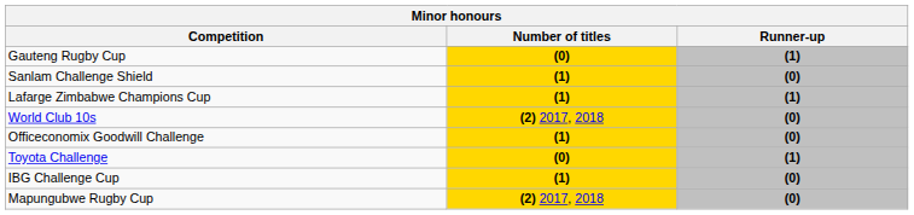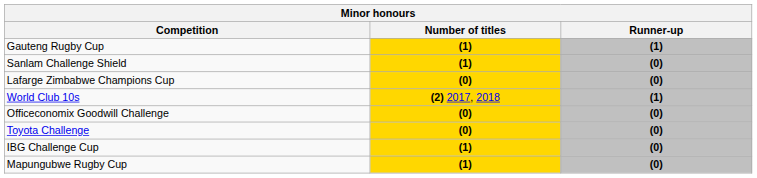Gauteng Rugby Cup | Number of titles: (0) -> (1)
Lafarge Zimbabwe Champions Cup | Number of titles: (1) -> (0)
Lafarge Zimbabwe Champions Cup | Runner-up: (1) -> (0)
World Club 10s | Runner-up: (0) -> (1)
Officeconomix Goodwill Challenge | Number of titles: (1) -> (0)
Toyota Challenge | Runner-up: (1) -> (0)
Mapungubwe Rugby Cup | Number of titles: (2) 2017, 2018 -> (1)
